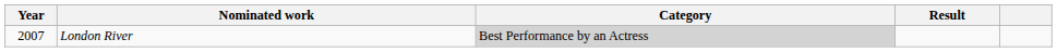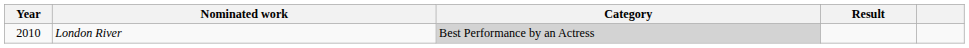London River | Year: 2007 -> 2010
